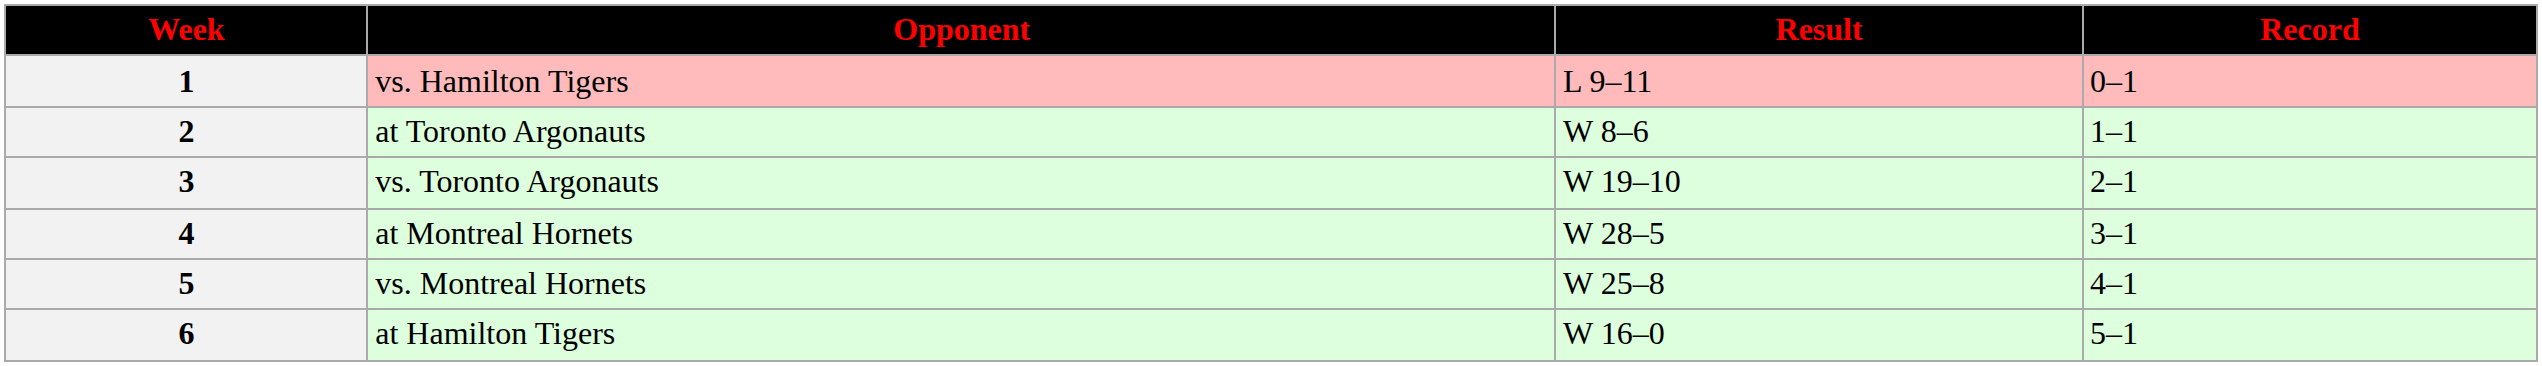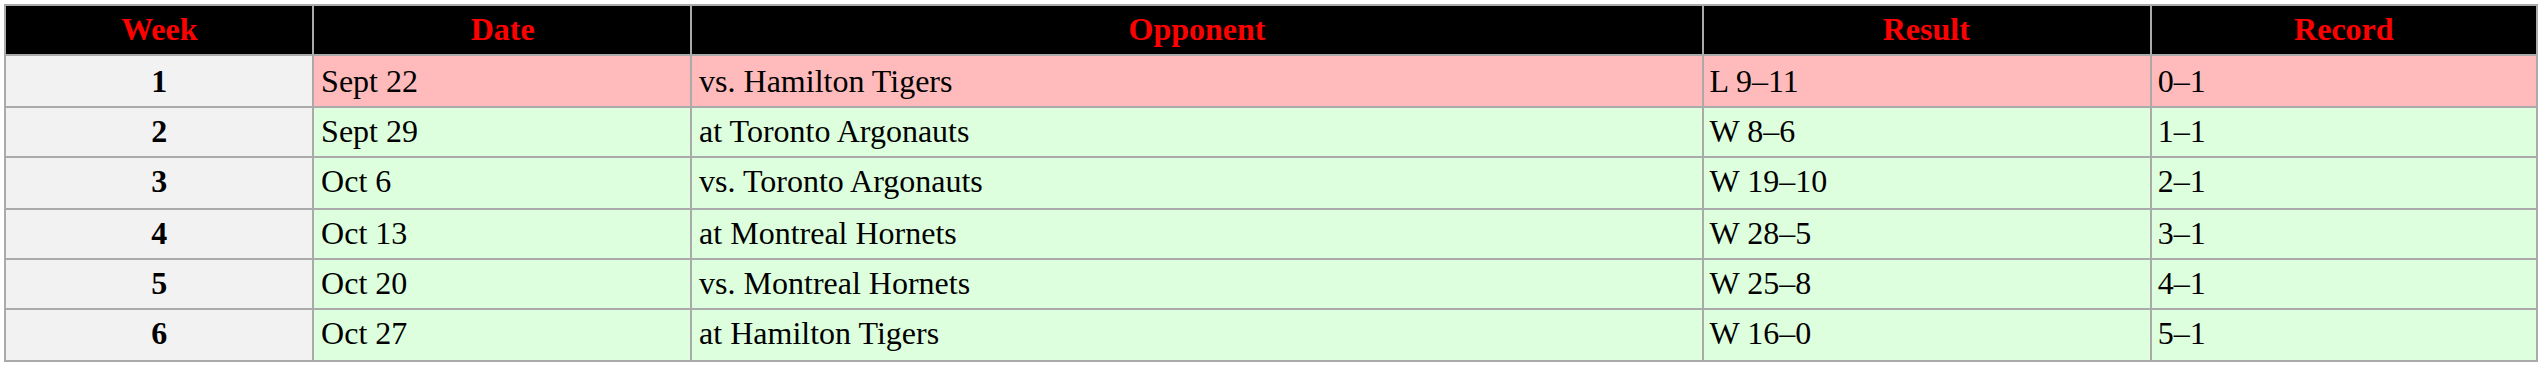+ column: Date | Sept 22 | Sept 29 | Oct 6 | Oct 13 | Oct 20 | Oct 27
